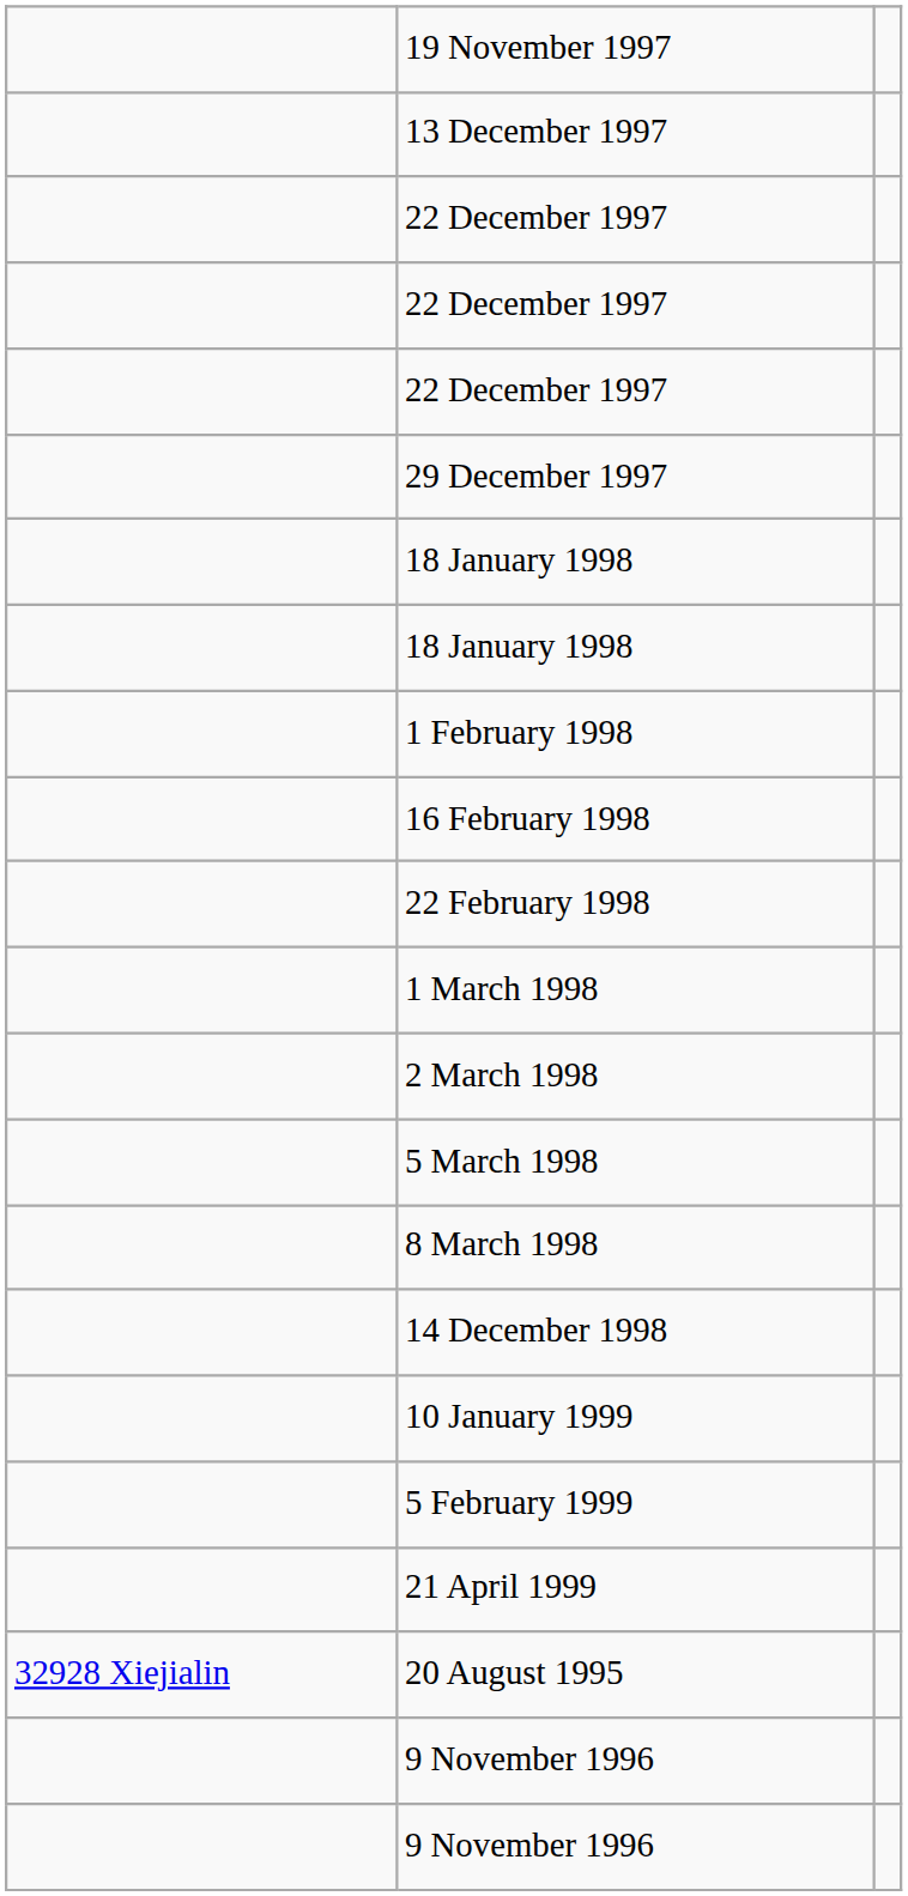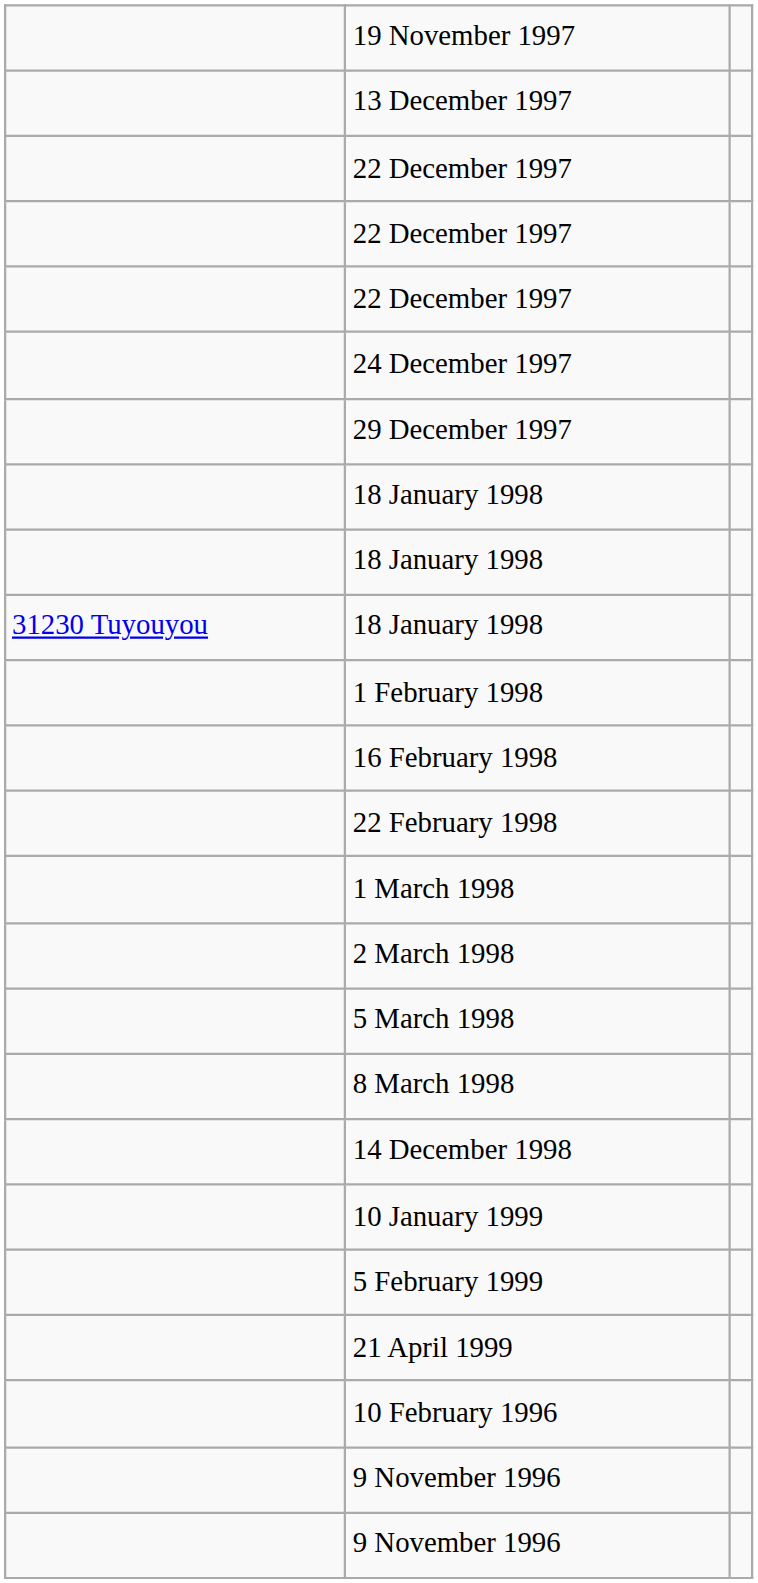+ row: 24 December 1997
+ row: 31230 Tuyouyou | 18 January 1998
- row: 32928 Xiejialin | 20 August 1995
+ row: 10 February 1996
